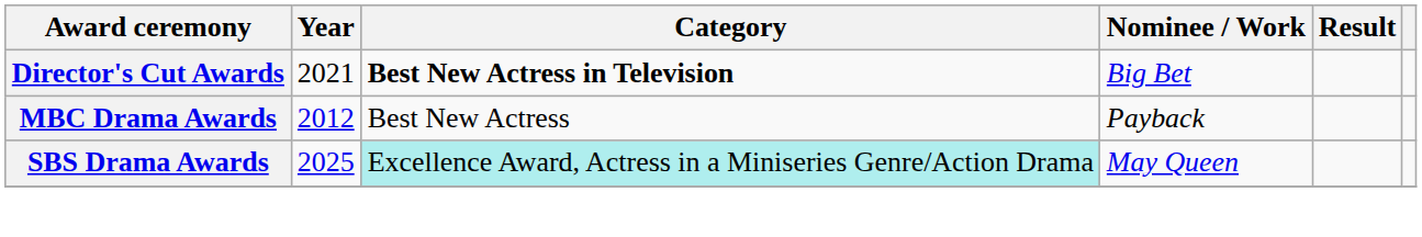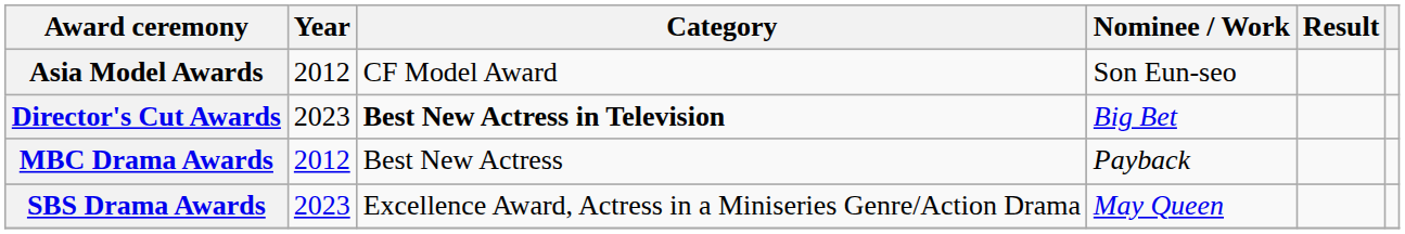+ row: Asia Model Awards | 2012 | CF Model Award | Son Eun-seo
Director's Cut Awards | Year: 2021 -> 2023
SBS Drama Awards | Year: 2025 -> 2023
SBS Drama Awards | Category: paleturquoise background -> no background
